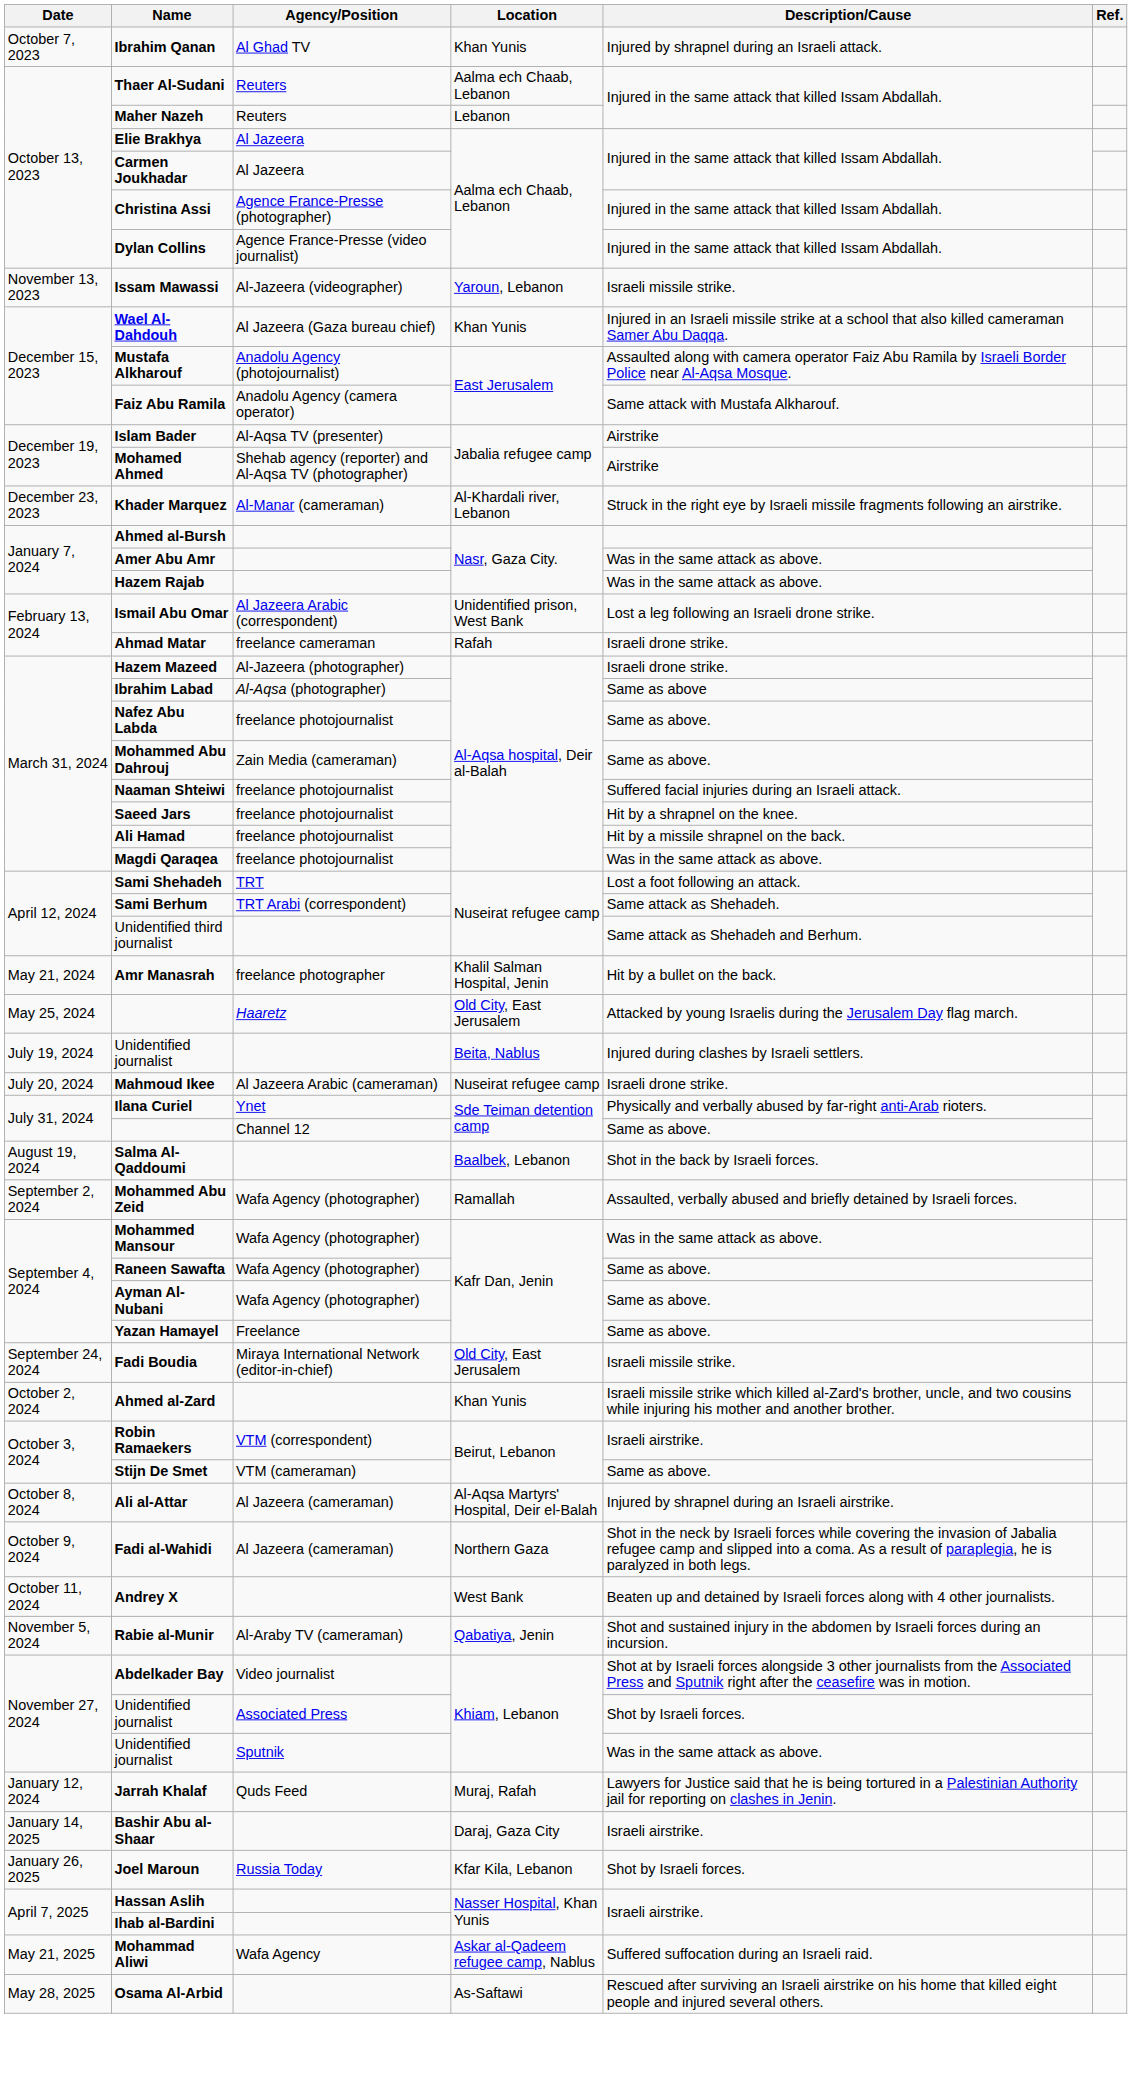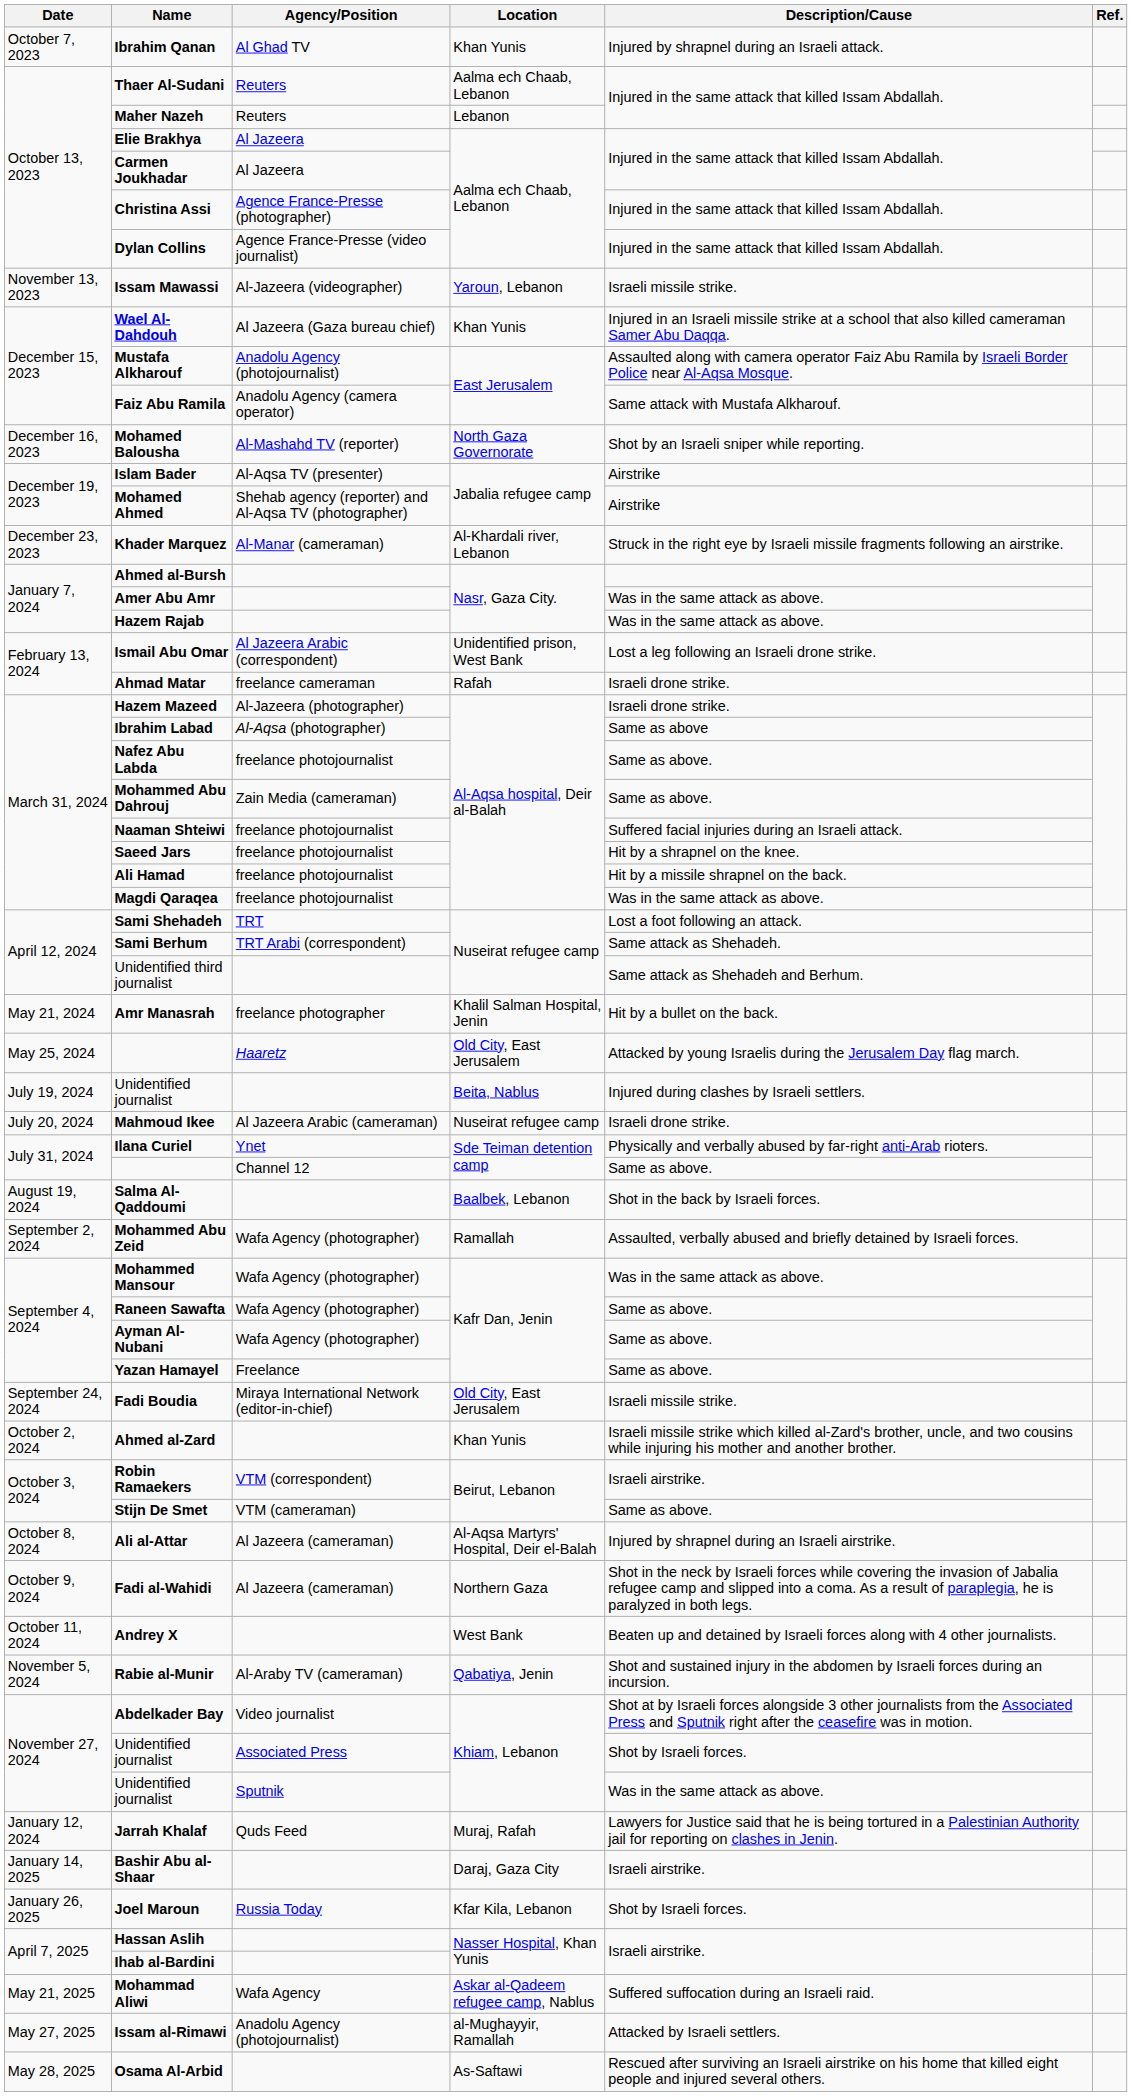+ row: December 16, 2023 | Mohamed Balousha | Al-Mashahd TV (reporter) | North Gaza Governorate | Shot by an Israeli sniper while reporting.
+ row: May 27, 2025 | Issam al-Rimawi | Anadolu Agency (photojournalist) | al-Mughayyir, Ramallah | Attacked by Israeli settlers.
